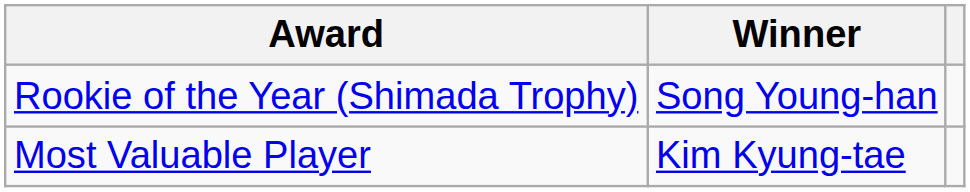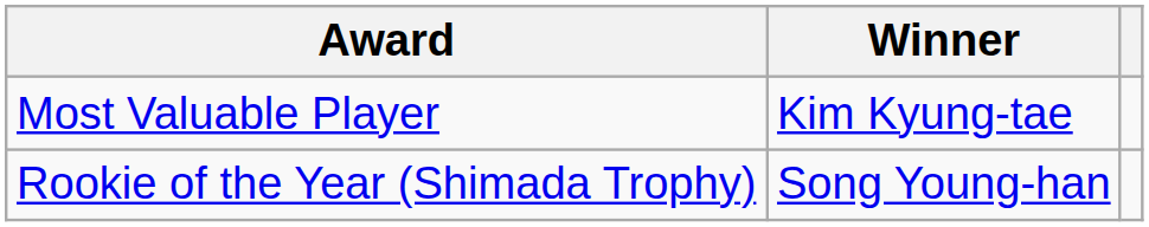rows swapped: Most Valuable Player <-> Rookie of the Year (Shimada Trophy)
